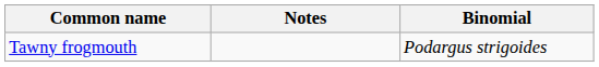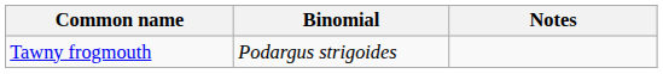columns swapped: Binomial <-> Notes
